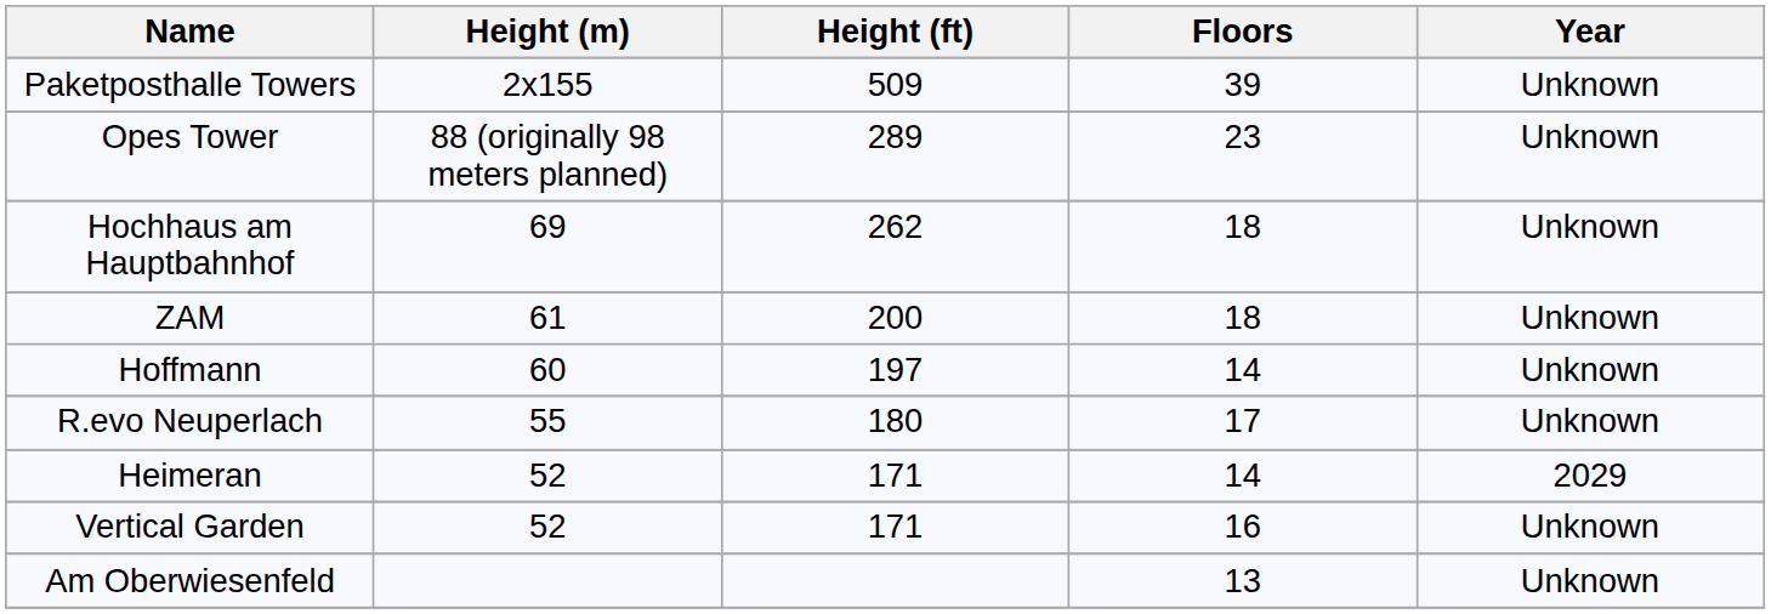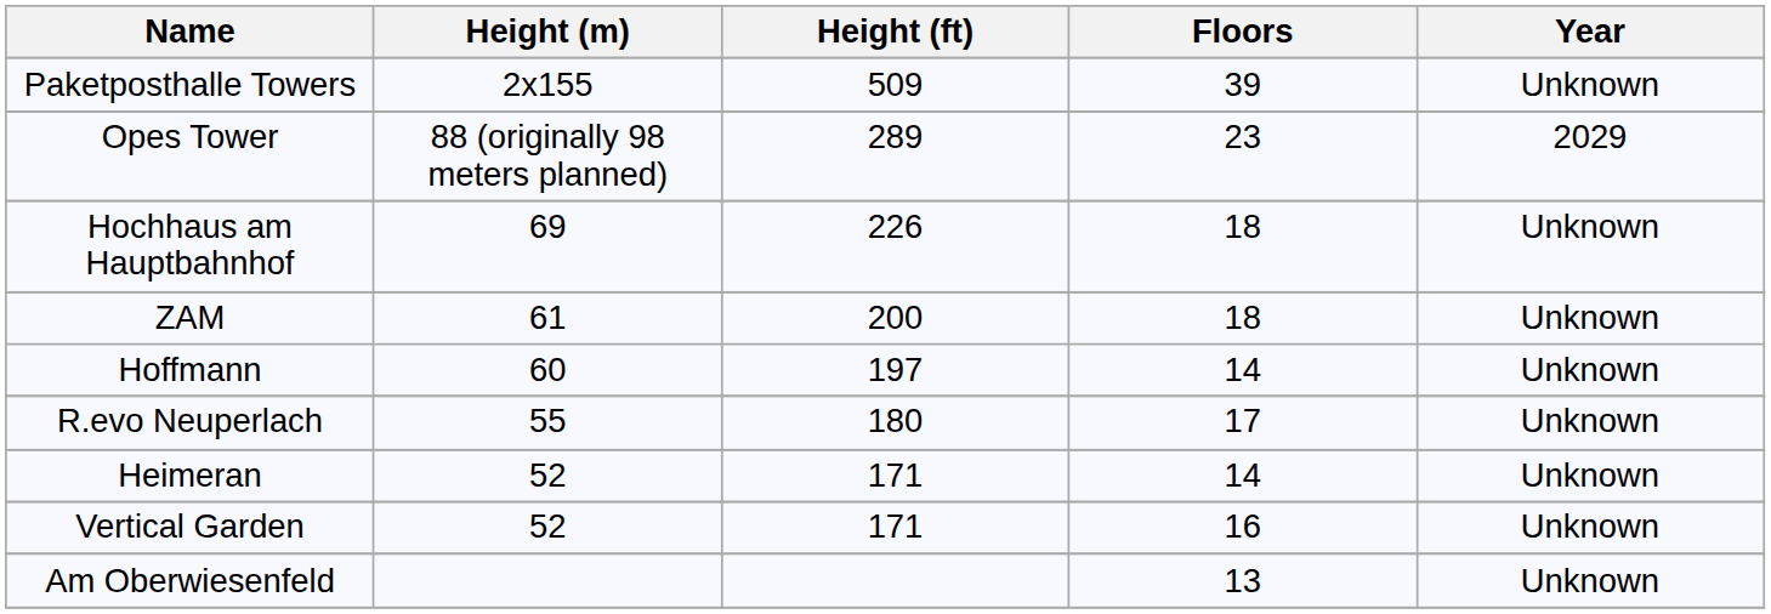Opes Tower | Year: Unknown -> 2029
Hochhaus am Hauptbahnhof | Height (ft): 262 -> 226
Heimeran | Year: 2029 -> Unknown
